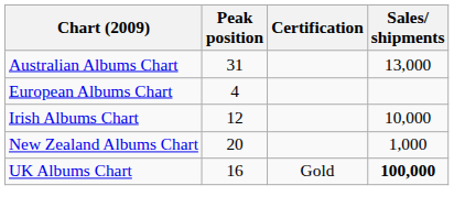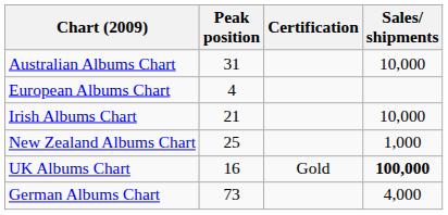Australian Albums Chart | Sales/ shipments: 13,000 -> 10,000
Irish Albums Chart | Peak position: 12 -> 21
New Zealand Albums Chart | Peak position: 20 -> 25
+ row: German Albums Chart | 73 | 4,000
